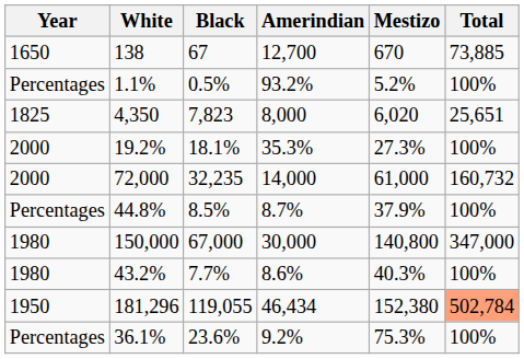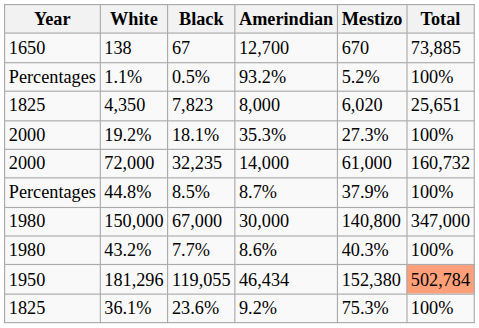36.1% | Year: Percentages -> 1825
